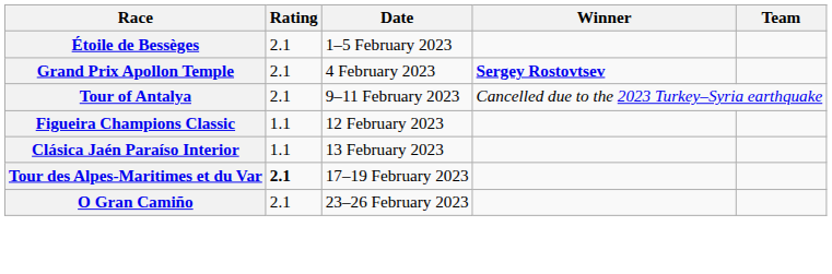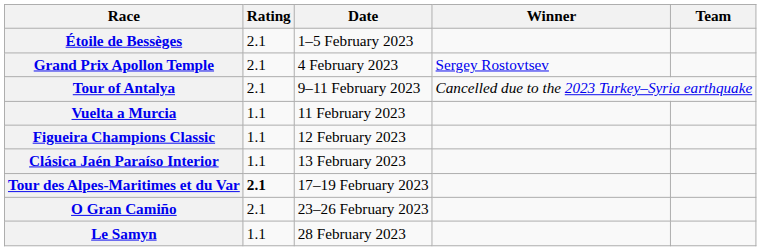Grand Prix Apollon Temple | Winner: bold -> normal
+ row: Vuelta a Murcia | 1.1 | 11 February 2023
+ row: Le Samyn | 1.1 | 28 February 2023
